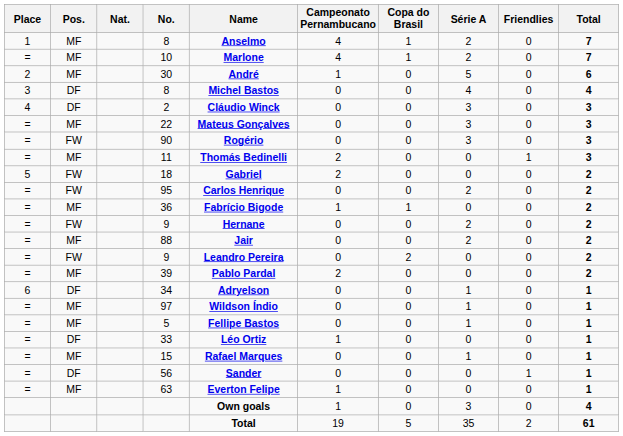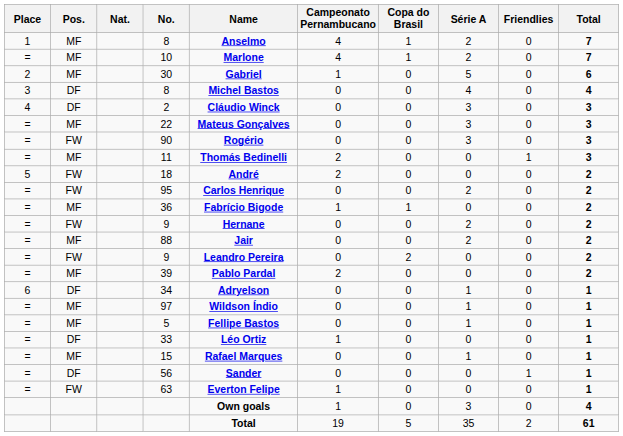30 | Name: André -> Gabriel
18 | Name: Gabriel -> André
63 | Pos.: MF -> FW
